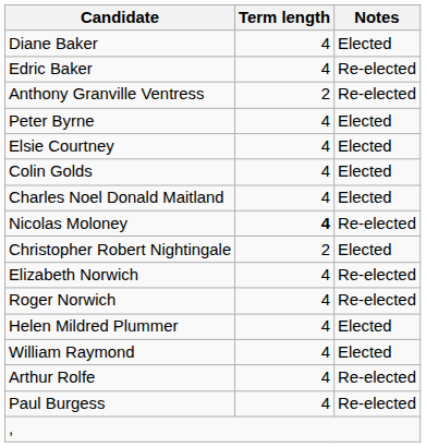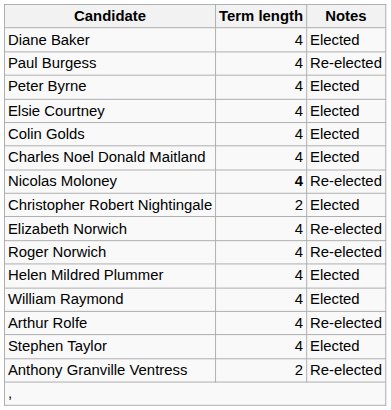- row: Edric Baker | 4 | Re-elected
rows swapped: Paul Burgess <-> Anthony Granville Ventress
+ row: Stephen Taylor | 4 | Elected
